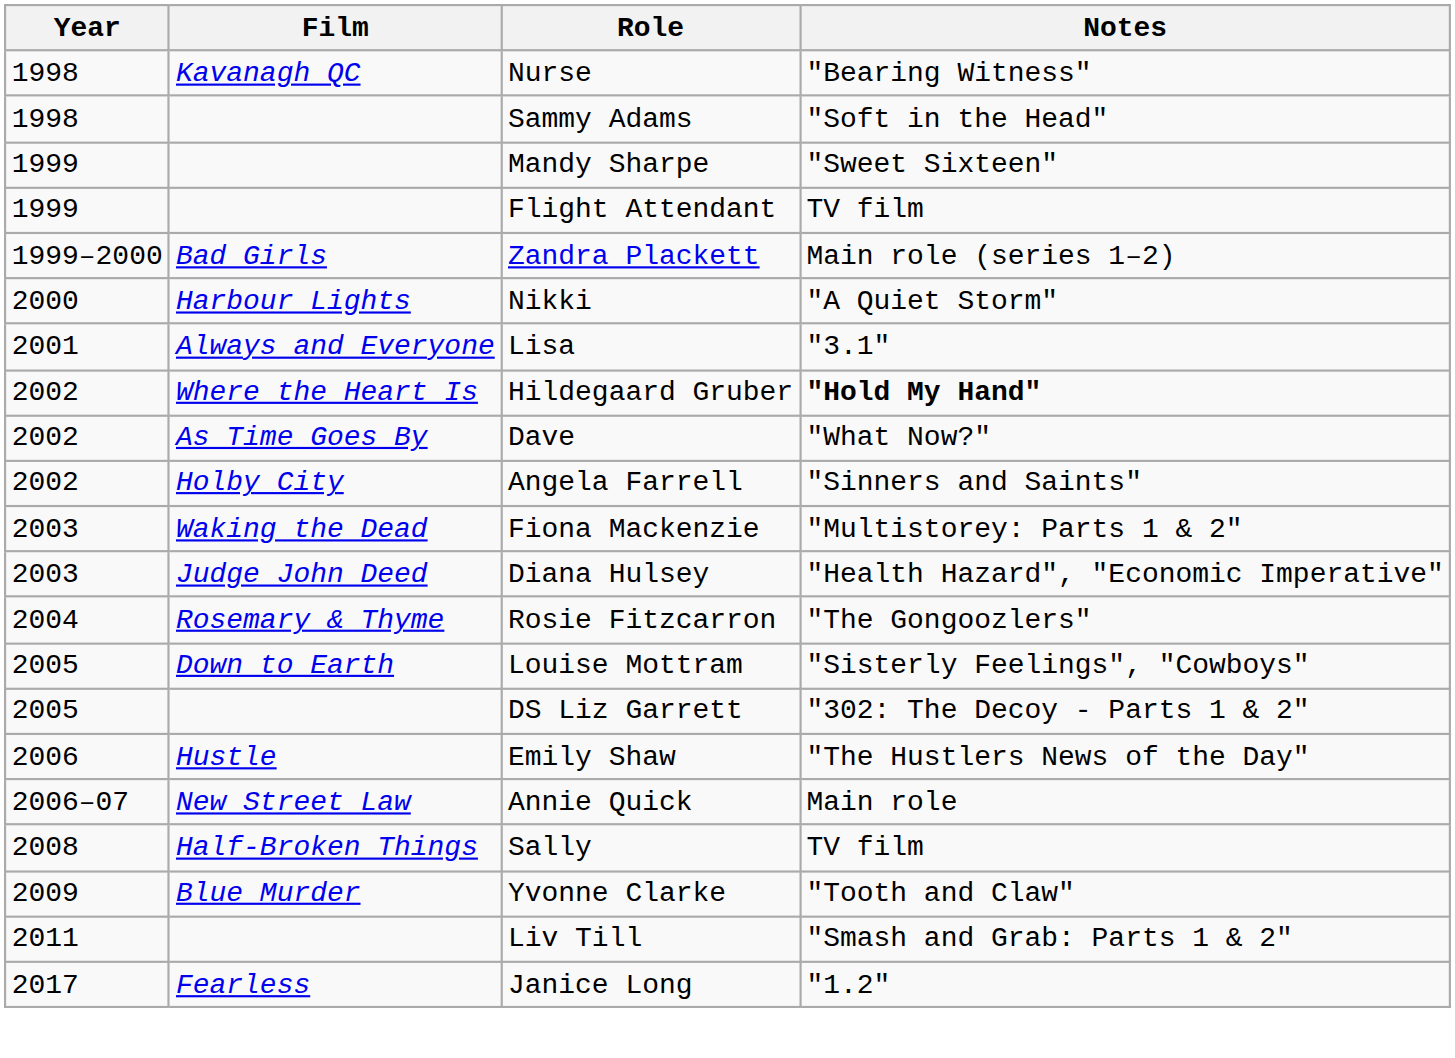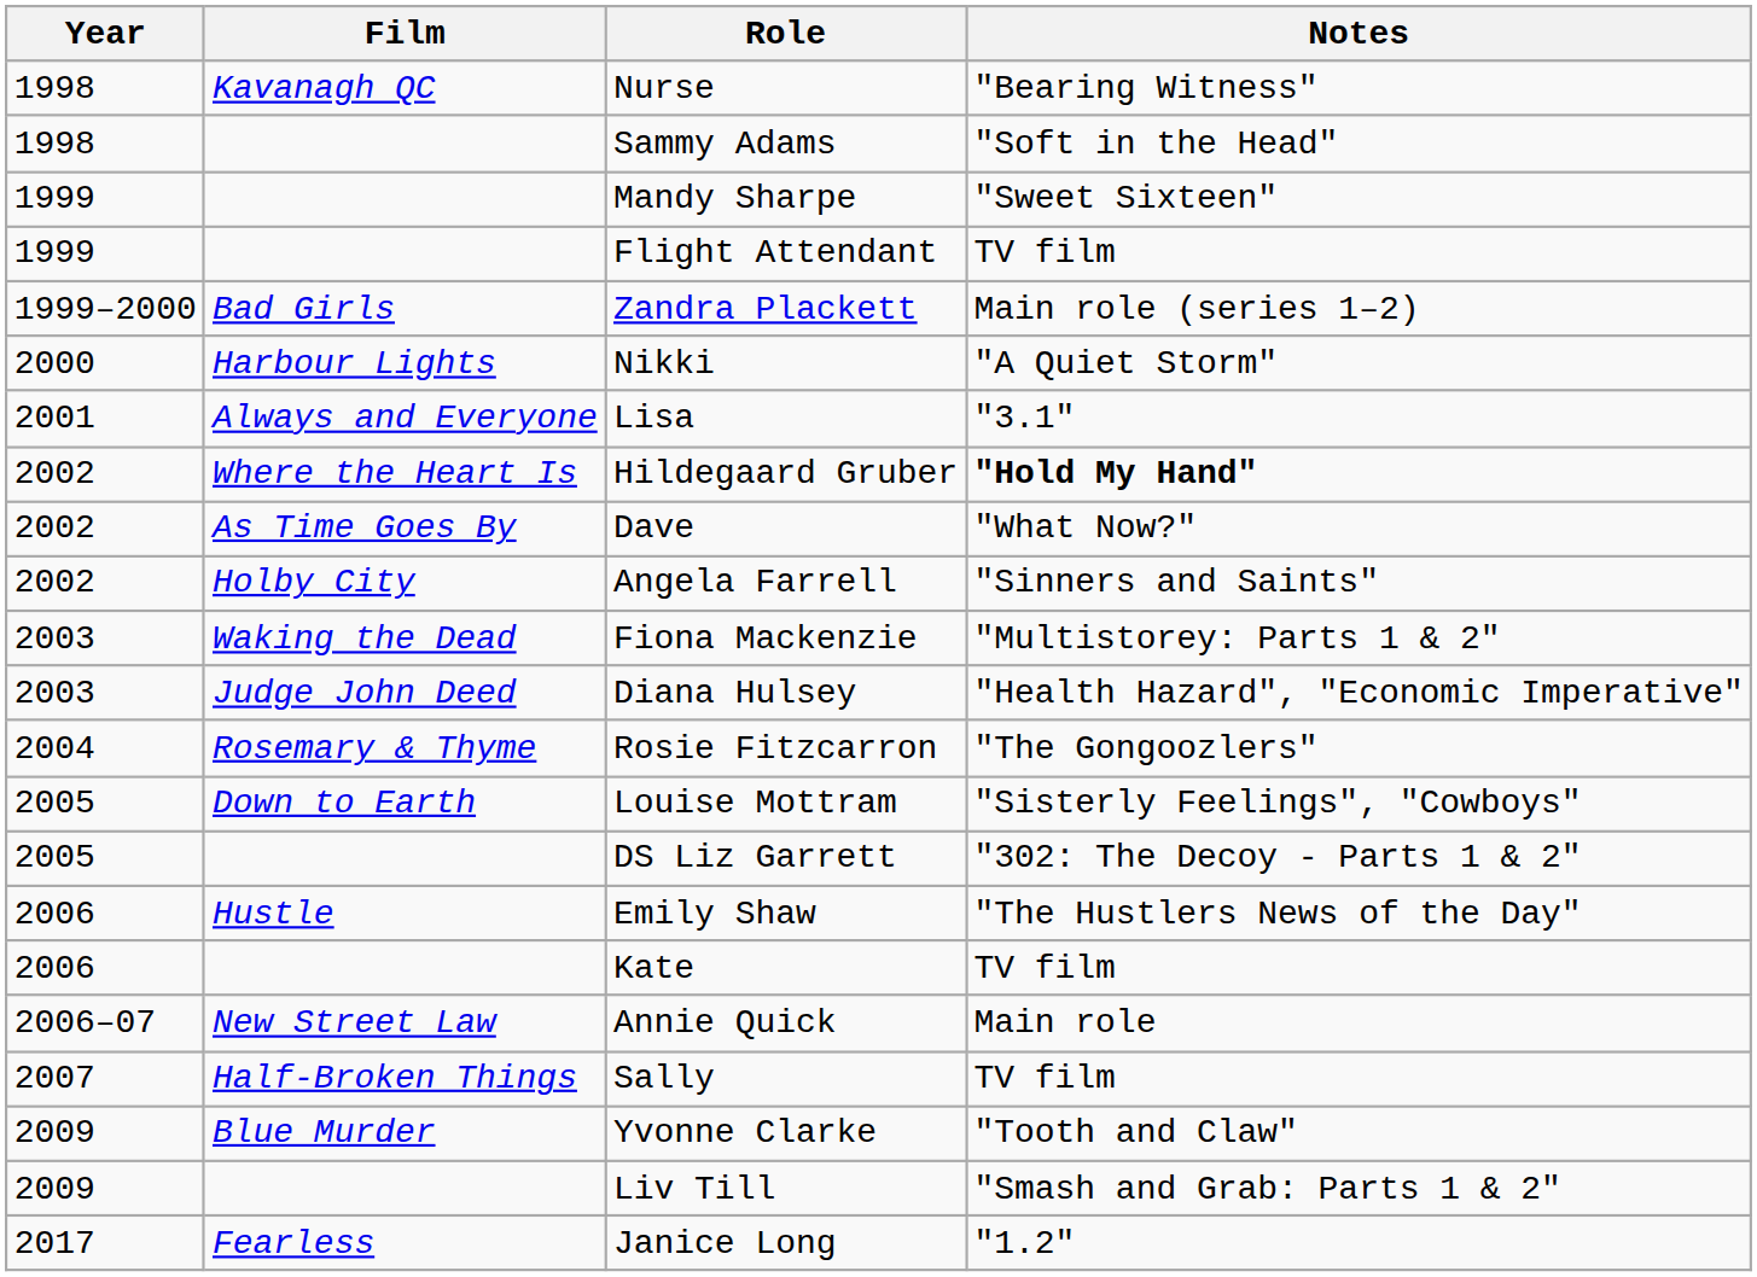+ row: 2006 | Kate | TV film
Sally | Year: 2008 -> 2007
Liv Till | Year: 2011 -> 2009
